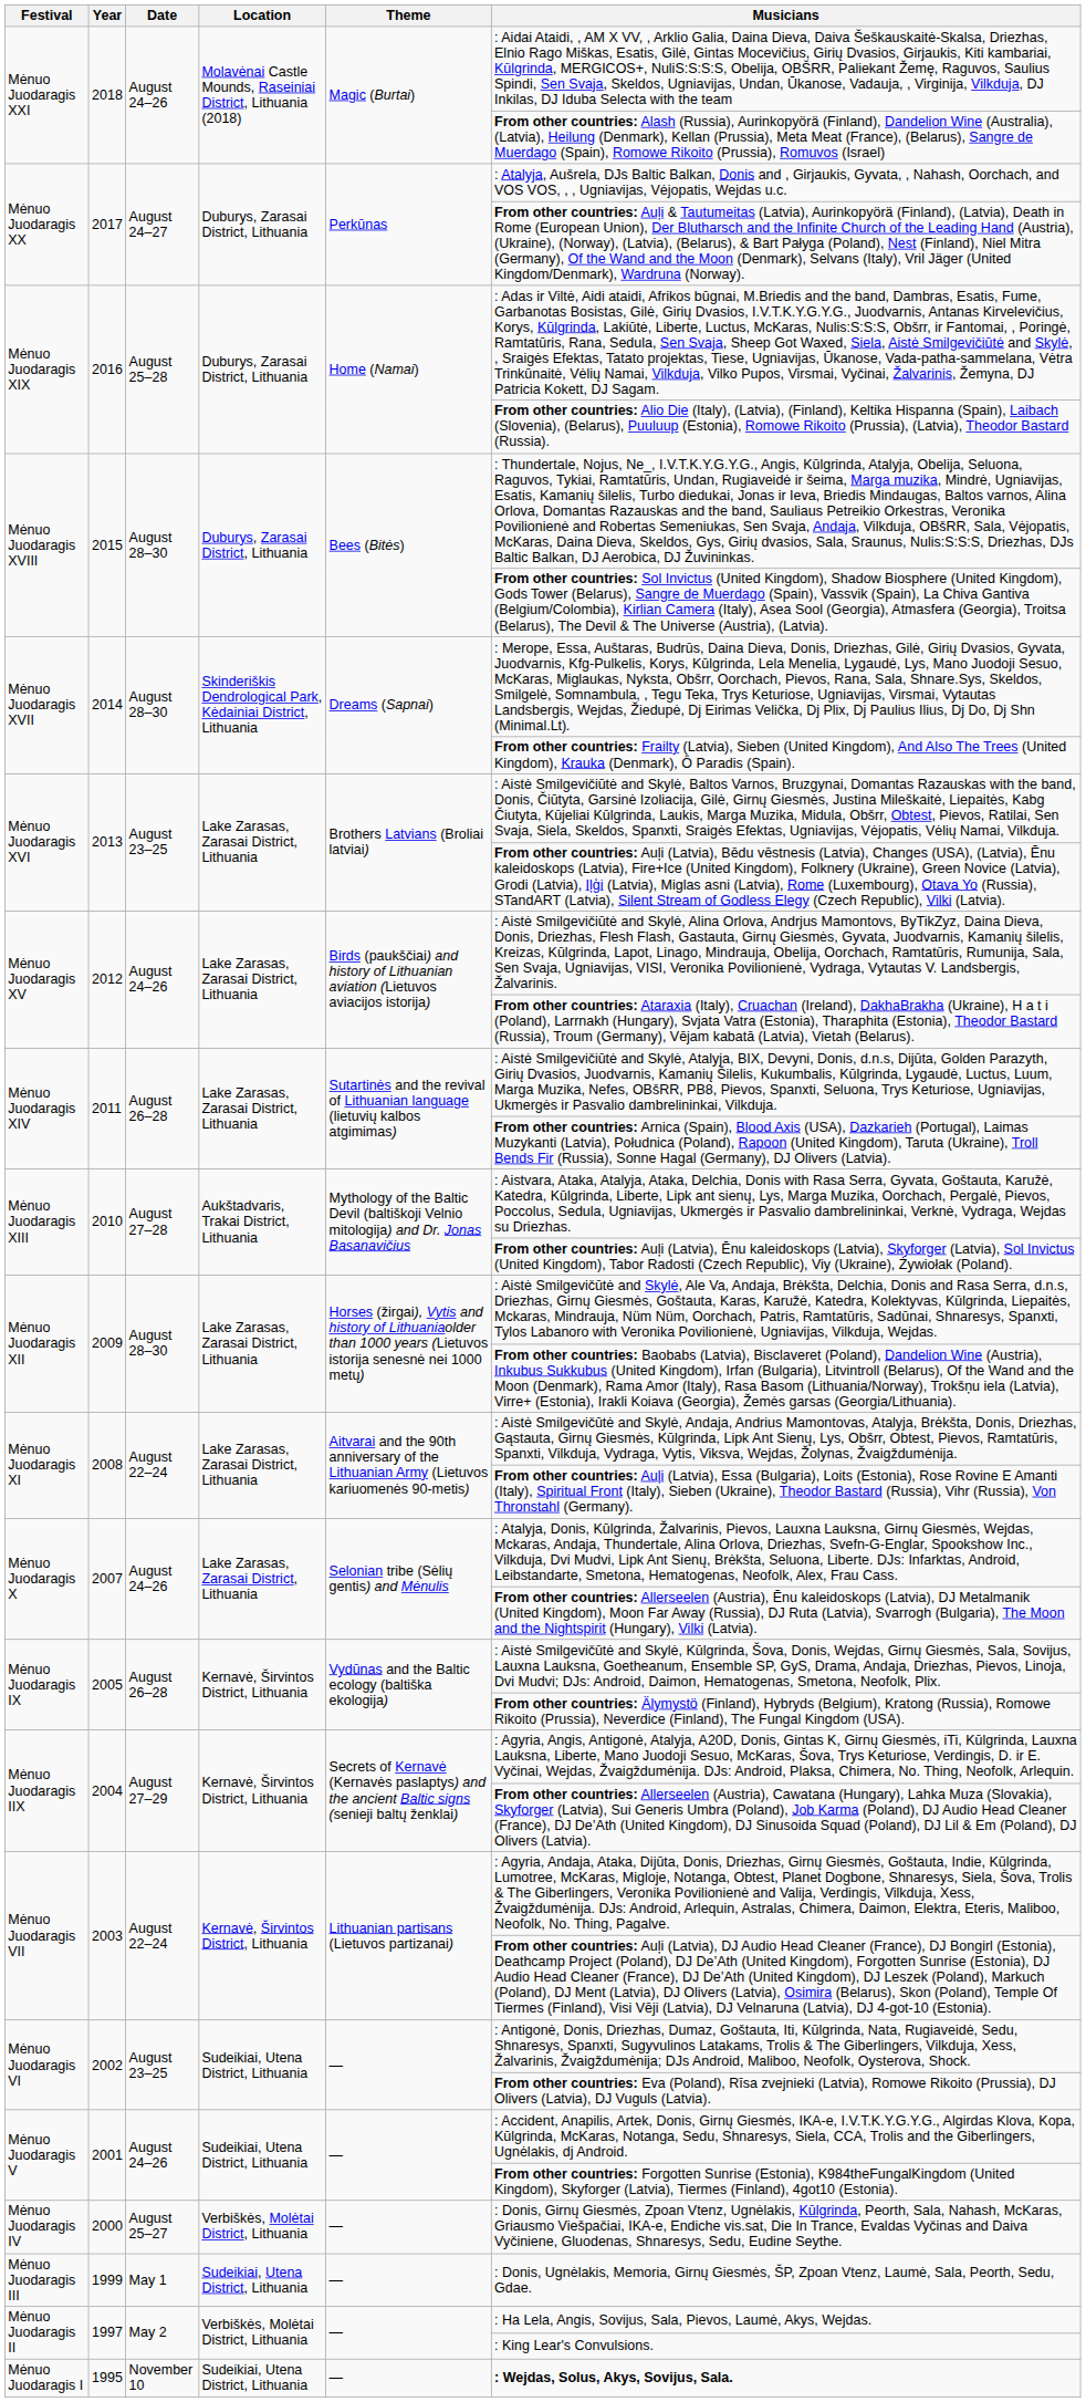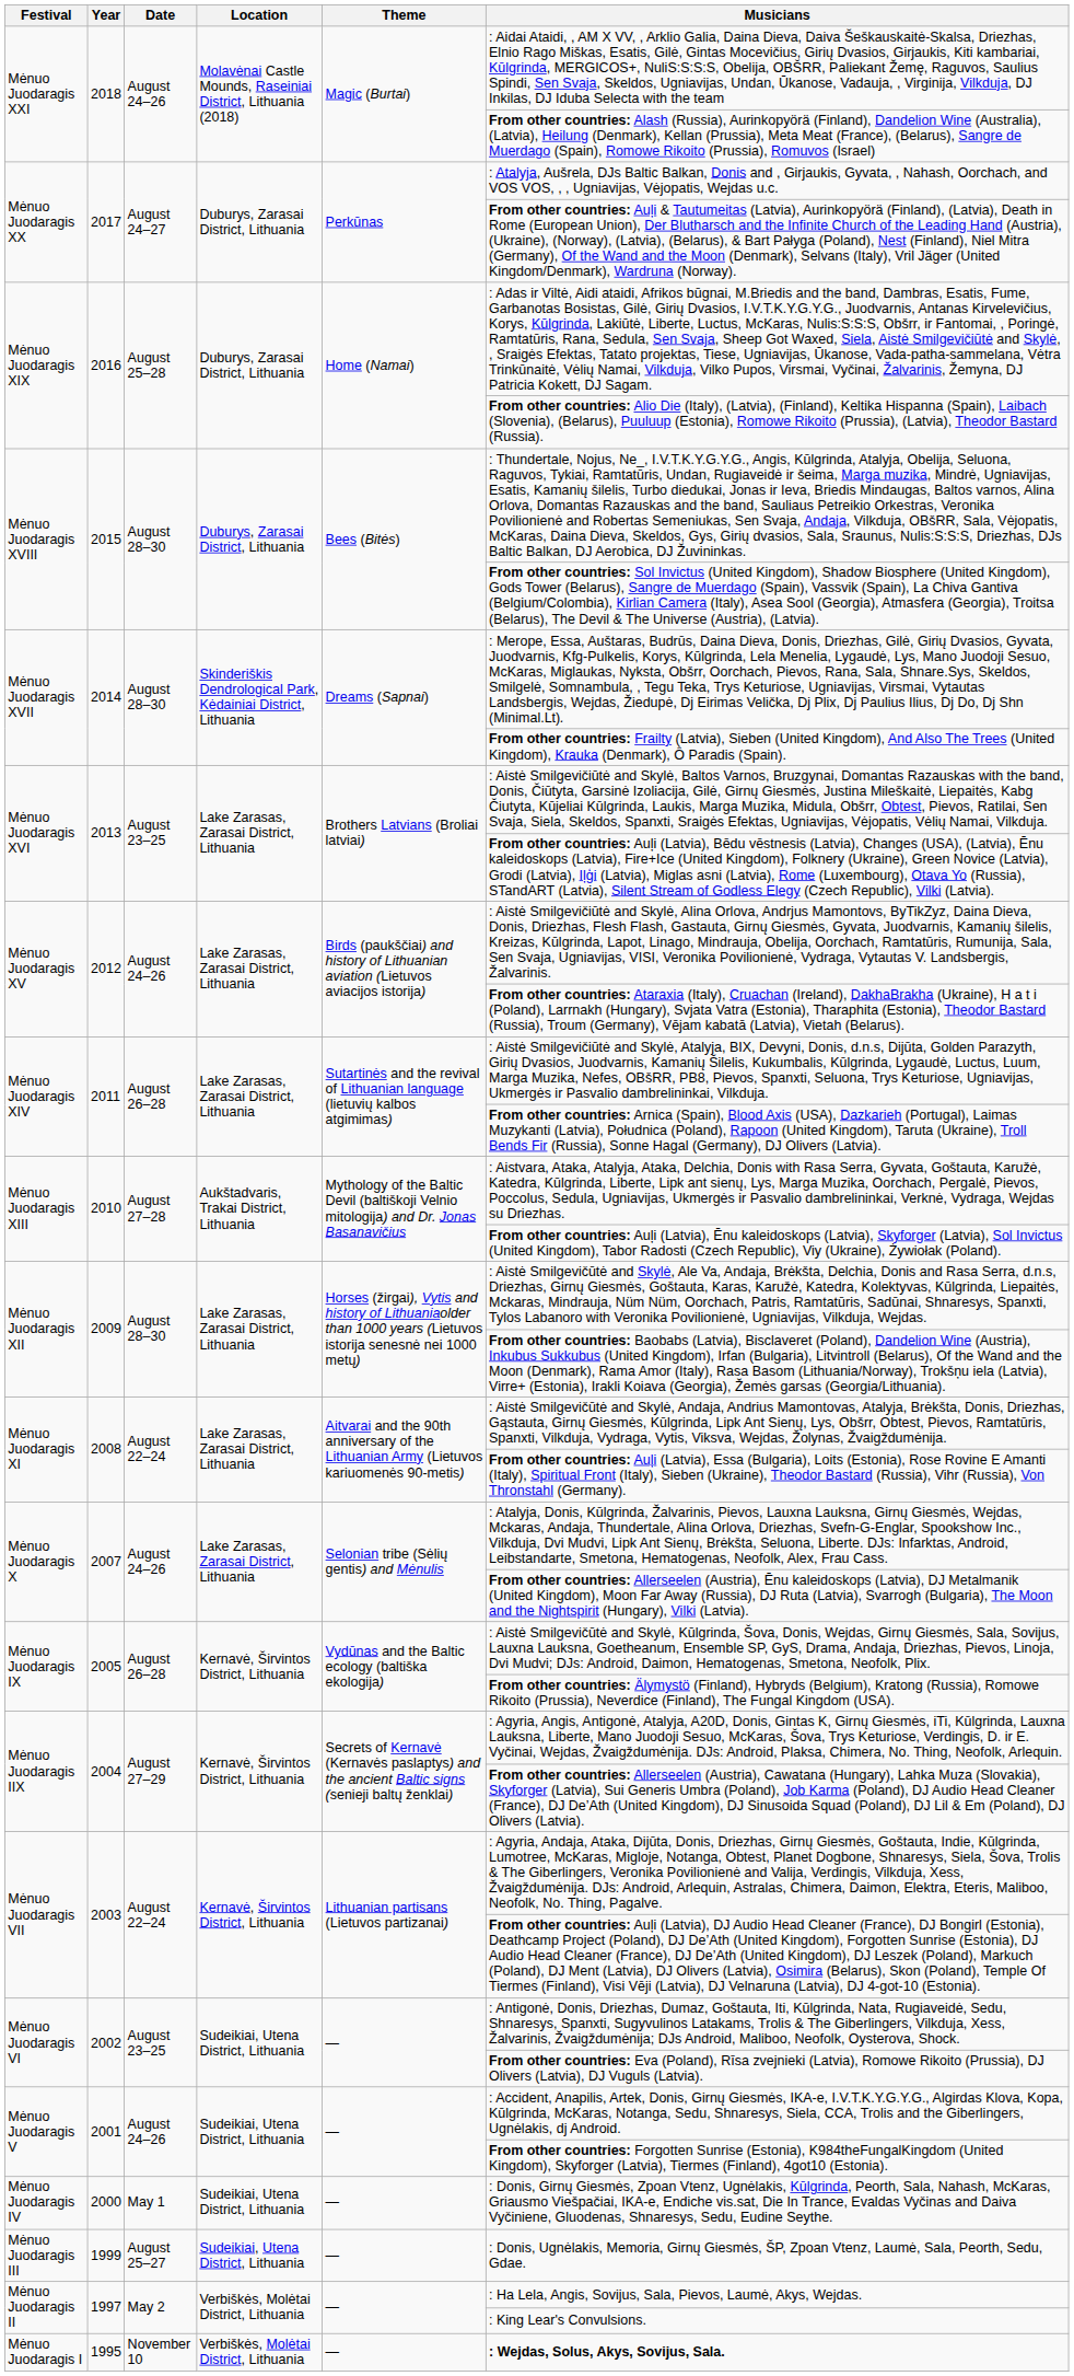Mėnuo Juodaragis IV | Date: August 25–27 -> May 1
Mėnuo Juodaragis IV | Location: Verbiškės, Molėtai District, Lithuania -> Sudeikiai, Utena District, Lithuania
Mėnuo Juodaragis III | Date: May 1 -> August 25–27
Mėnuo Juodaragis I | Location: Sudeikiai, Utena District, Lithuania -> Verbiškės, Molėtai District, Lithuania
